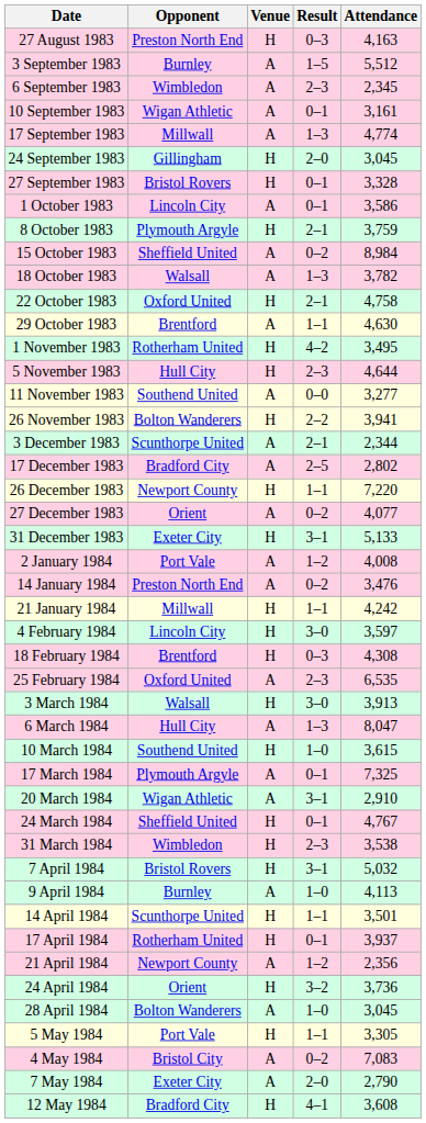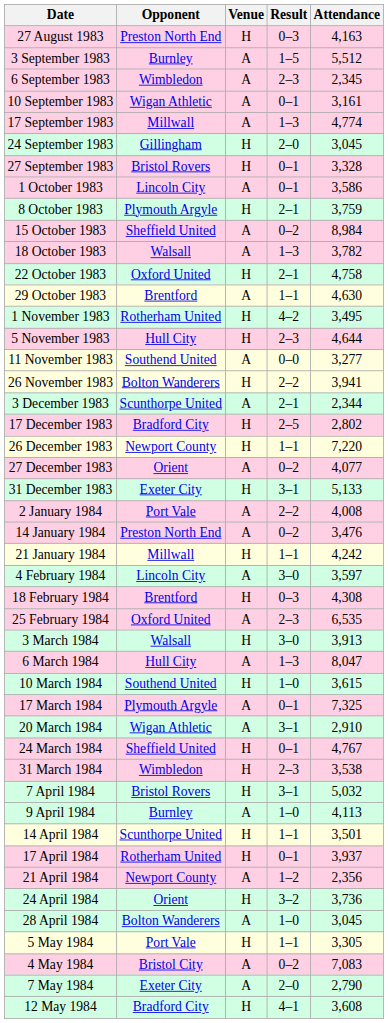17 December 1983 | Venue: A -> H
2 January 1984 | Result: 1–2 -> 2–2
4 February 1984 | Venue: H -> A
